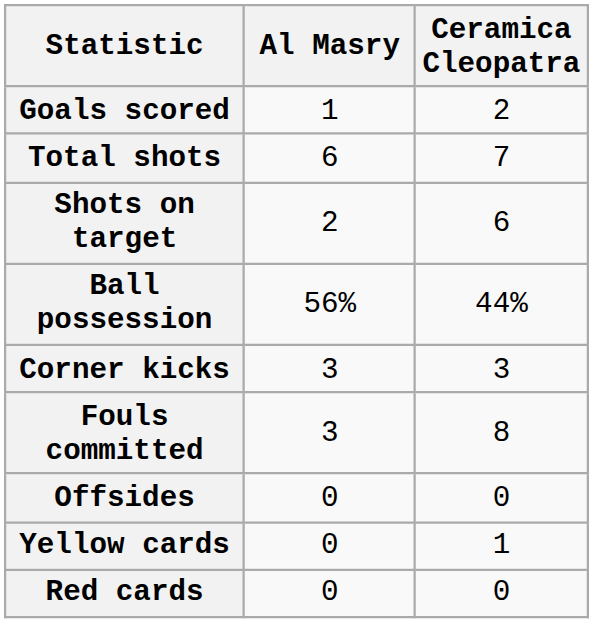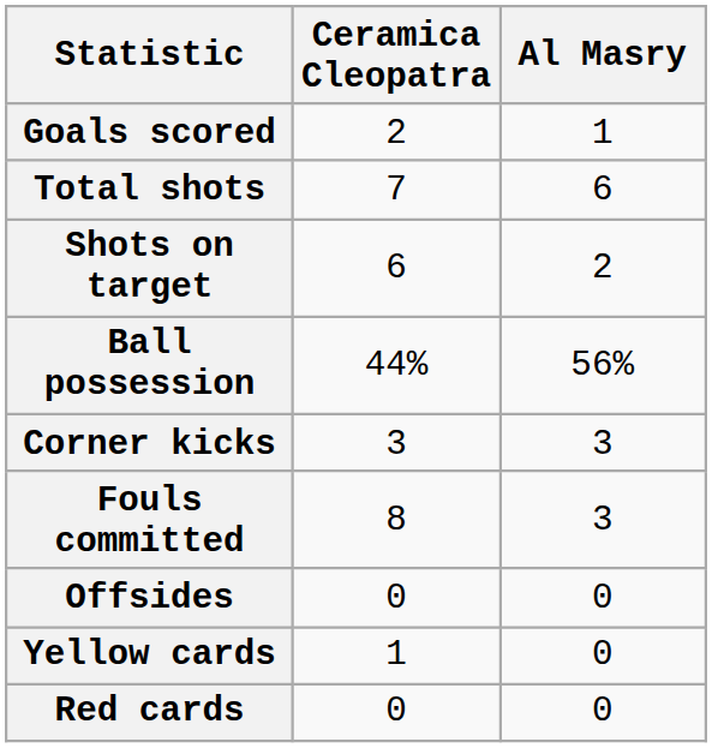columns swapped: Al Masry <-> Ceramica Cleopatra
